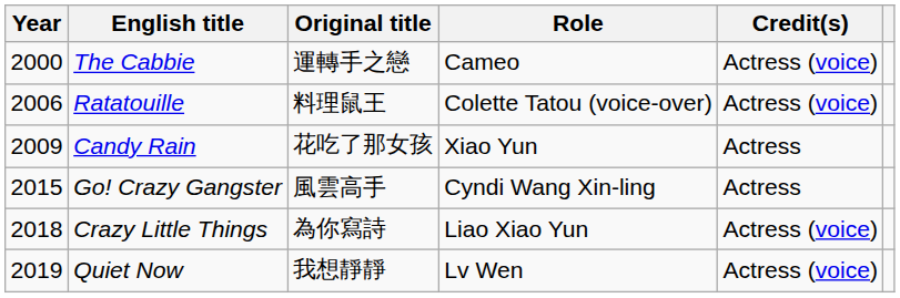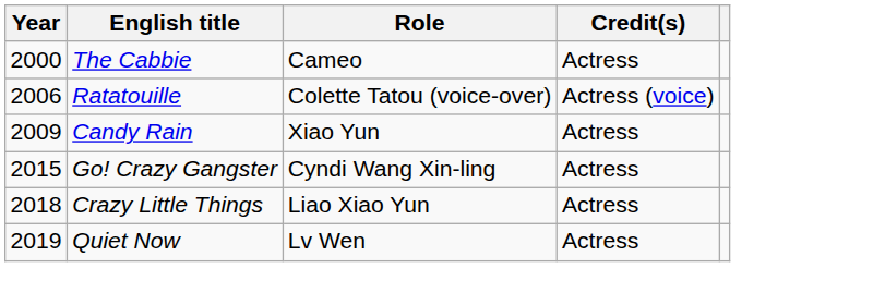- column: Original title | 運轉手之戀 | 料理鼠王 | 花吃了那女孩 | 風雲高手 | 為你寫詩 | 我想靜靜
The Cabbie | Credit(s): Actress (voice) -> Actress
Crazy Little Things | Credit(s): Actress (voice) -> Actress
Quiet Now | Credit(s): Actress (voice) -> Actress
